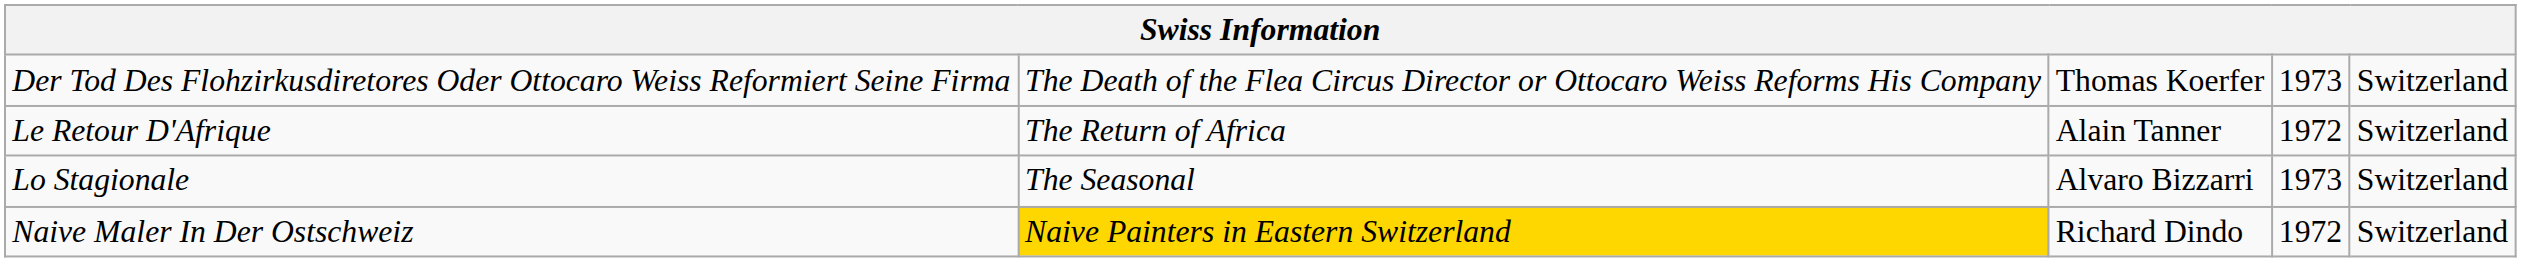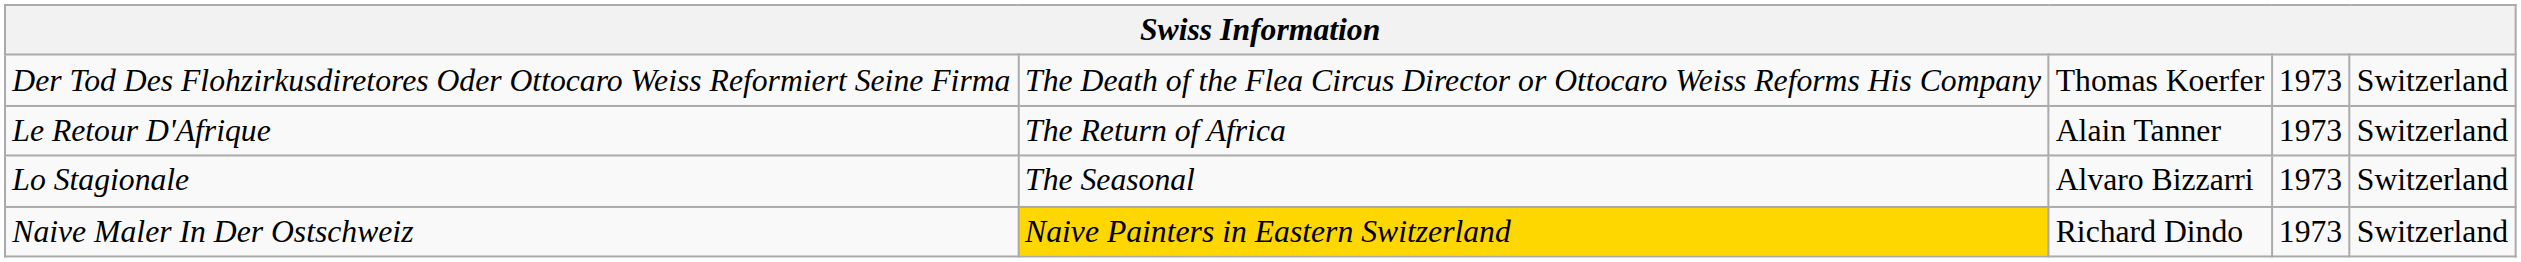Le Retour D'Afrique | column 4: 1972 -> 1973
Naive Maler In Der Ostschweiz | column 4: 1972 -> 1973
